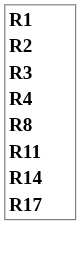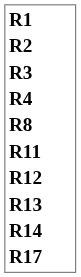+ row: R12
+ row: R13
